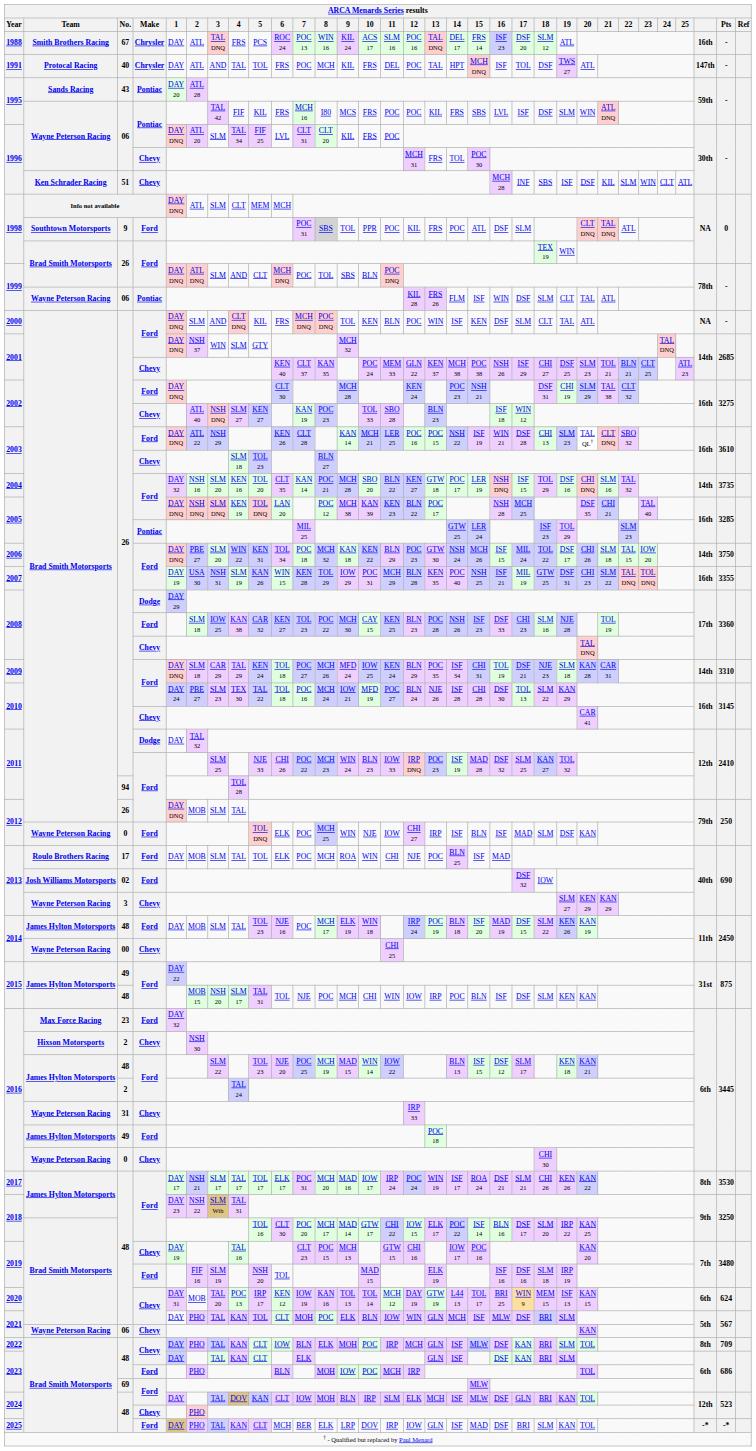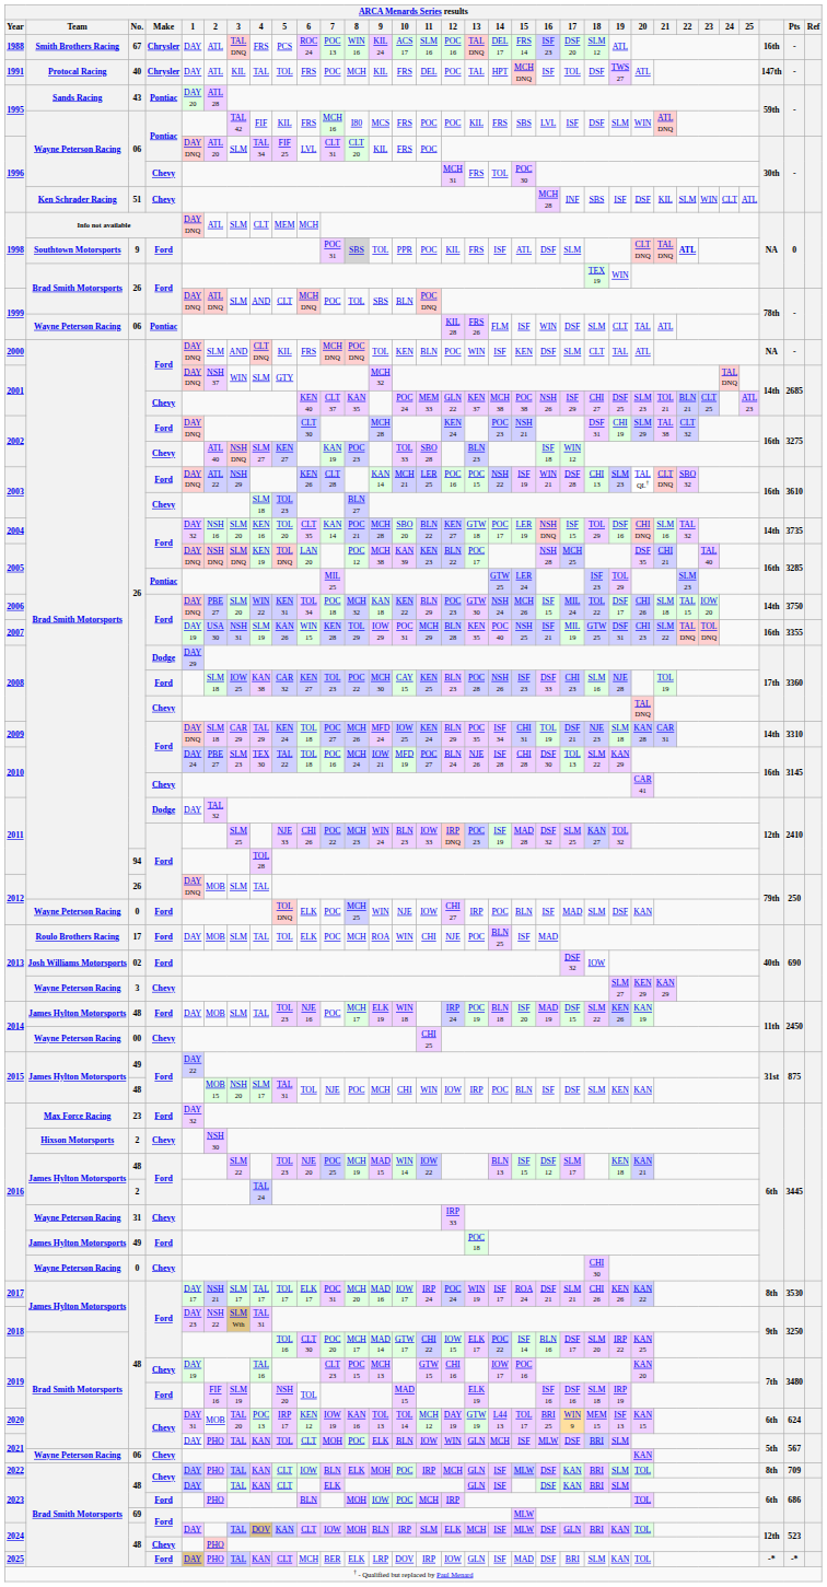1991 | 3: AND -> KIL
1998 / 9 | 14: POC -> ISF
1998 / 9 | 22: normal -> bold
2012 / 0 | 14: ISF -> POC
